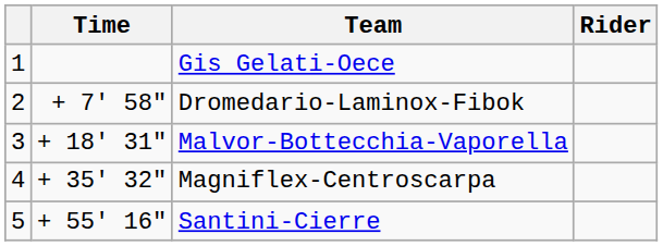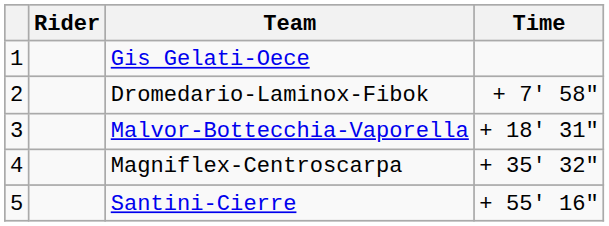columns swapped: Rider <-> Time
